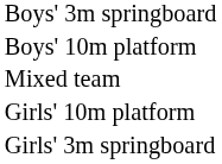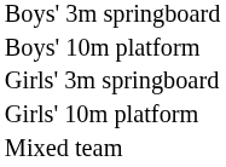rows swapped: Girls' 3m springboard <-> Mixed team
